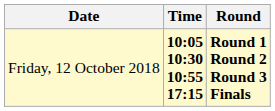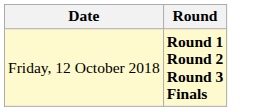- column: Time | 10:05 10:30 10:55 17:15
